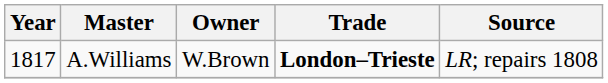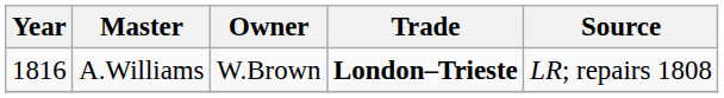A.Williams | Year: 1817 -> 1816
